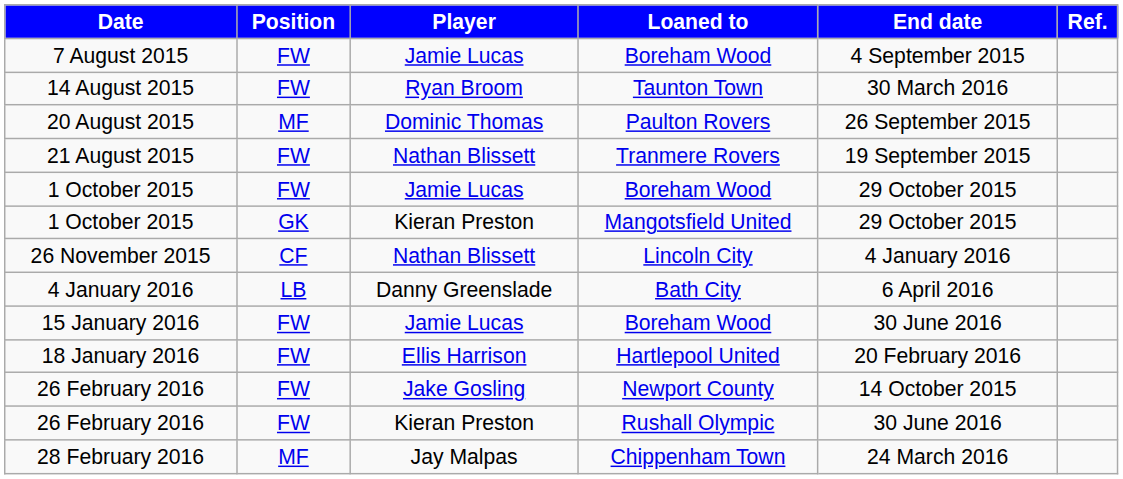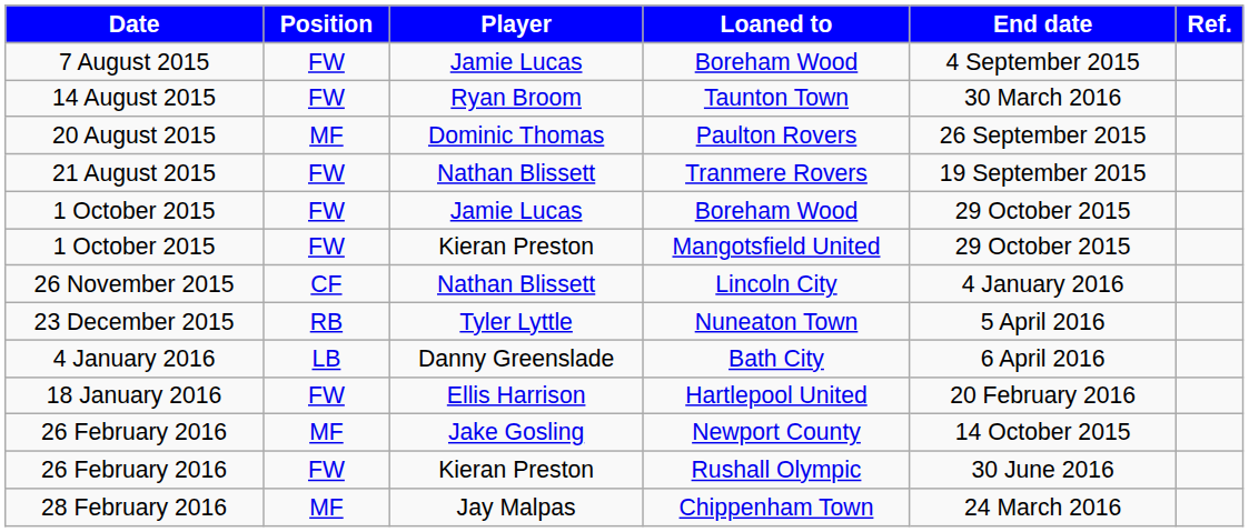1 October 2015 / Mangotsfield United | Position: GK -> FW
+ row: 23 December 2015 | RB | Tyler Lyttle | Nuneaton Town | 5 April 2016
- row: 15 January 2016 | FW | Jamie Lucas | Boreham Wood | 30 June 2016
26 February 2016 / Newport County | Position: FW -> MF
